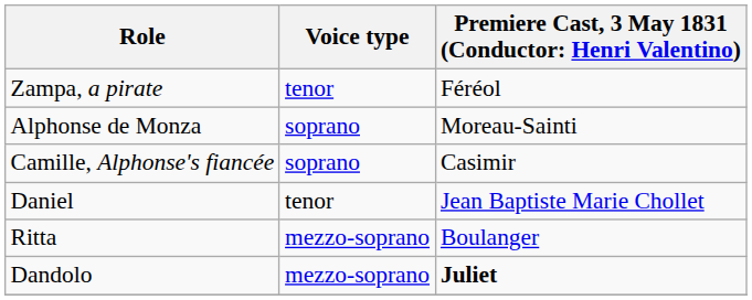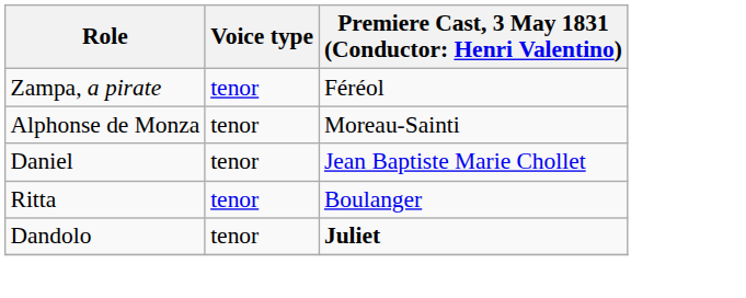Alphonse de Monza | Voice type: soprano -> tenor
- row: Camille, Alphonse's fiancée | soprano | Casimir
Ritta | Voice type: mezzo-soprano -> tenor
Dandolo | Voice type: mezzo-soprano -> tenor
